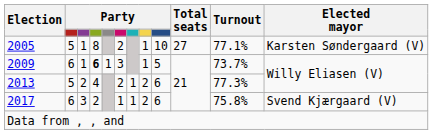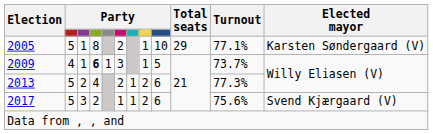2005 | Total seats: 27 -> 29
2009 | column 2: 6 -> 4
2017 | column 2: 6 -> 5
2017 | Turnout: 75.8% -> 75.6%
